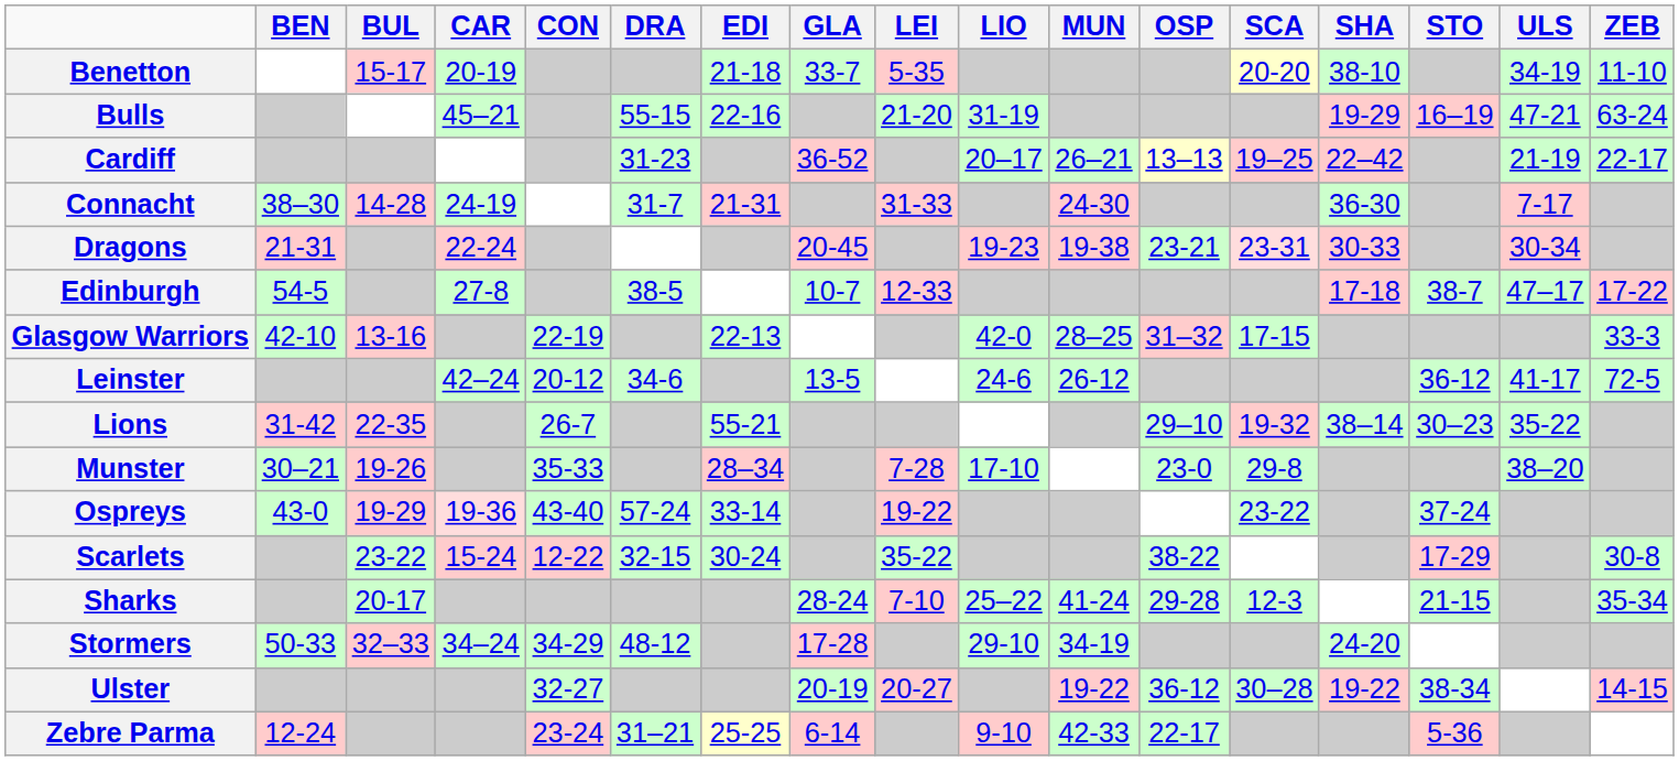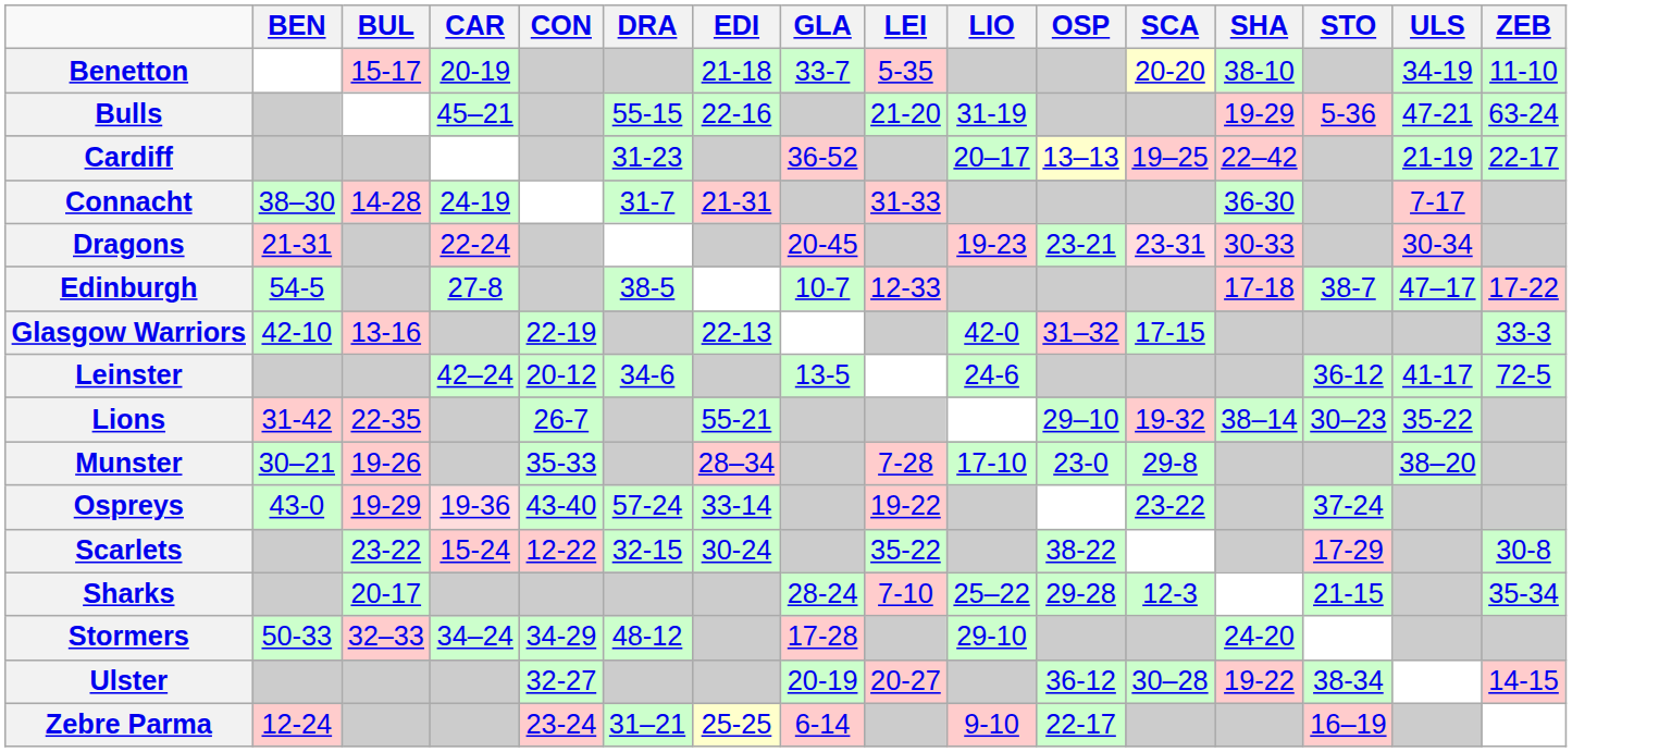- column: MUN | 26–21 | 24-30 | 19-38 | 28–25 | 26-12 | 41-24 | 34-19 | 19-22 | 42-33
Bulls | STO: 16–19 -> 5-36
Zebre Parma | STO: 5-36 -> 16–19
